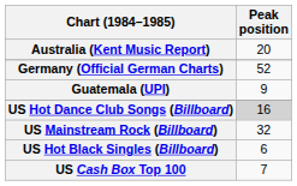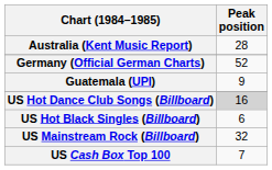Australia (Kent Music Report) | Peak position: 20 -> 28
rows swapped: US Hot Black Singles (Billboard) <-> US Mainstream Rock (Billboard)
